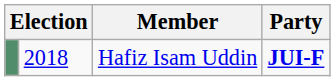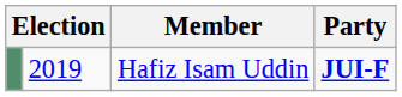Hafiz Isam Uddin | column 2: 2018 -> 2019
